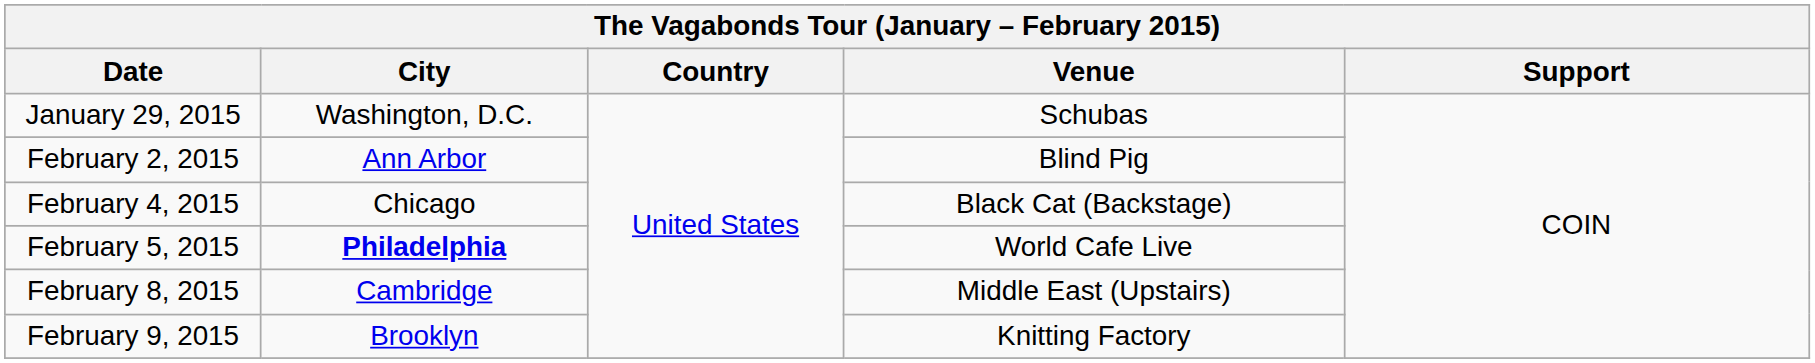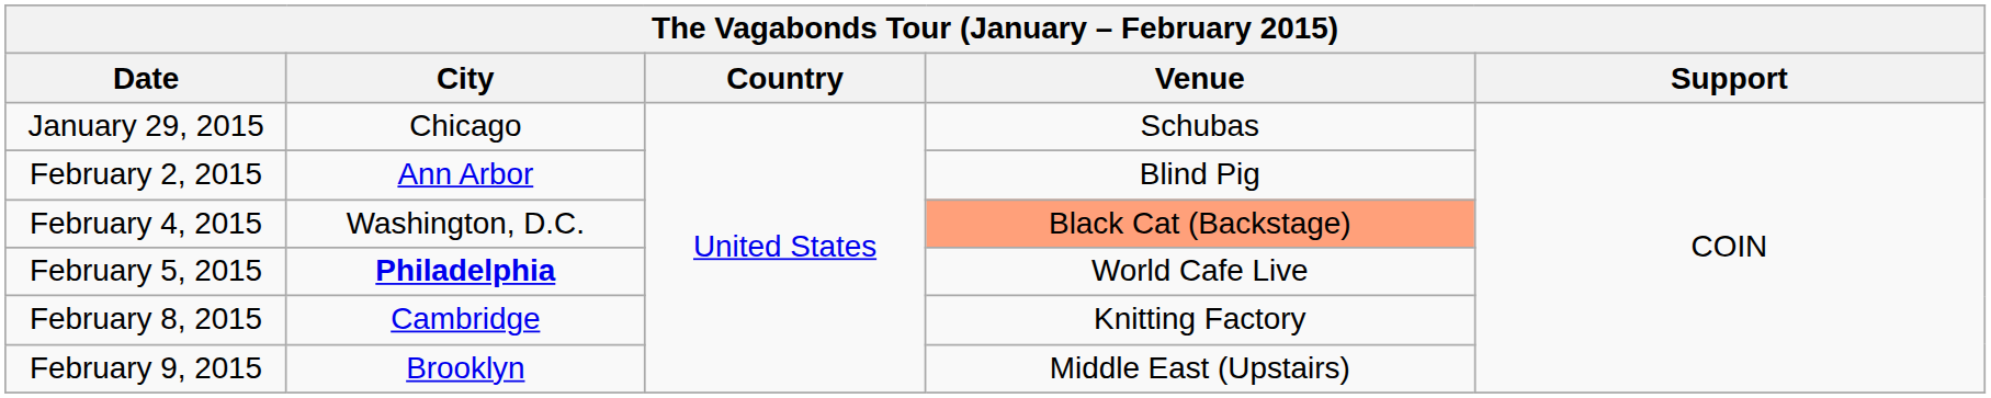January 29, 2015 | City: Washington, D.C. -> Chicago
February 4, 2015 | City: Chicago -> Washington, D.C.
February 4, 2015 | Venue: no background -> lightsalmon background
February 8, 2015 | Venue: Middle East (Upstairs) -> Knitting Factory
February 9, 2015 | Venue: Knitting Factory -> Middle East (Upstairs)
